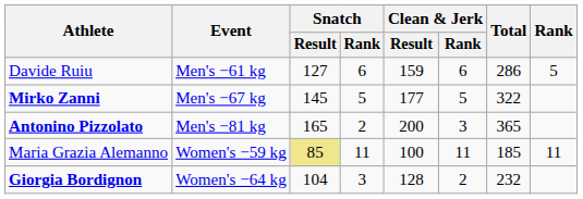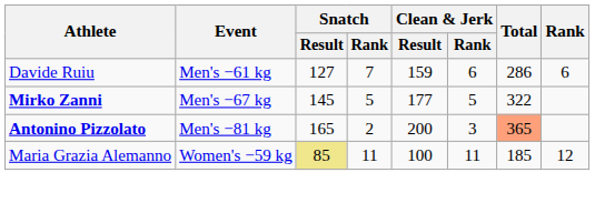Davide Ruiu | Snatch / Rank: 6 -> 7
Davide Ruiu | Rank: 5 -> 6
Antonino Pizzolato | Total: no background -> lightsalmon background
Maria Grazia Alemanno | Rank: 11 -> 12
- row: Giorgia Bordignon | Women's −64 kg | 104 | 3 | 128 | 2 | 232
